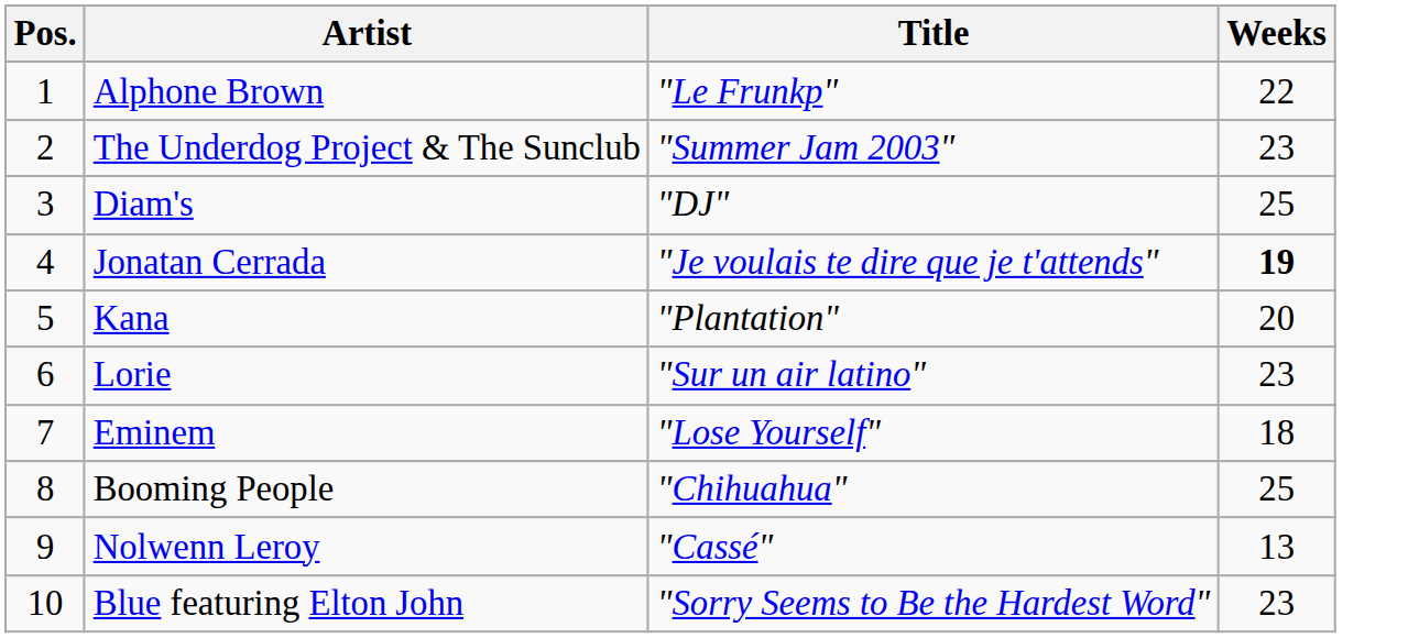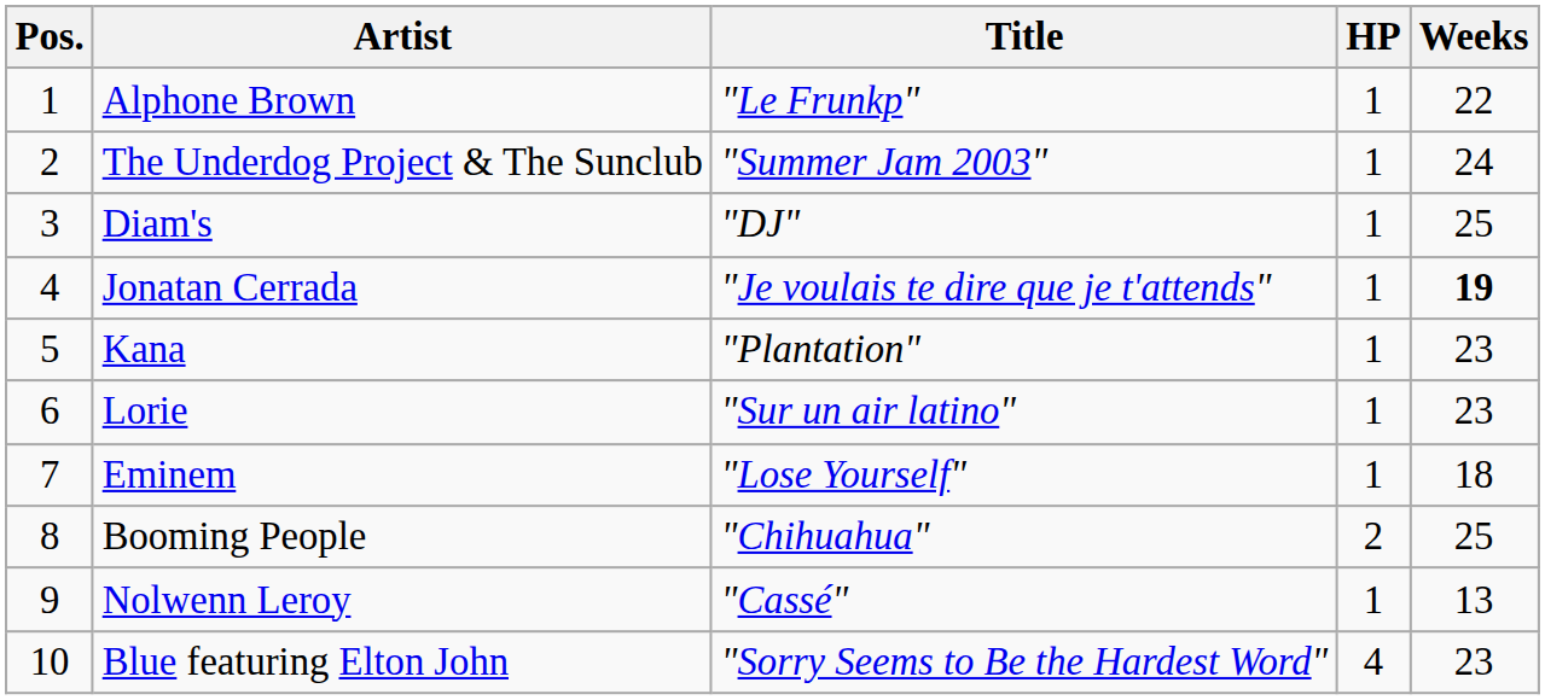+ column: HP | 1 | 1 | 1 | 1 | 1 | 1 | 1 | 2 | 1 | 4
The Underdog Project & The Sunclub | Weeks: 23 -> 24
Kana | Weeks: 20 -> 23
